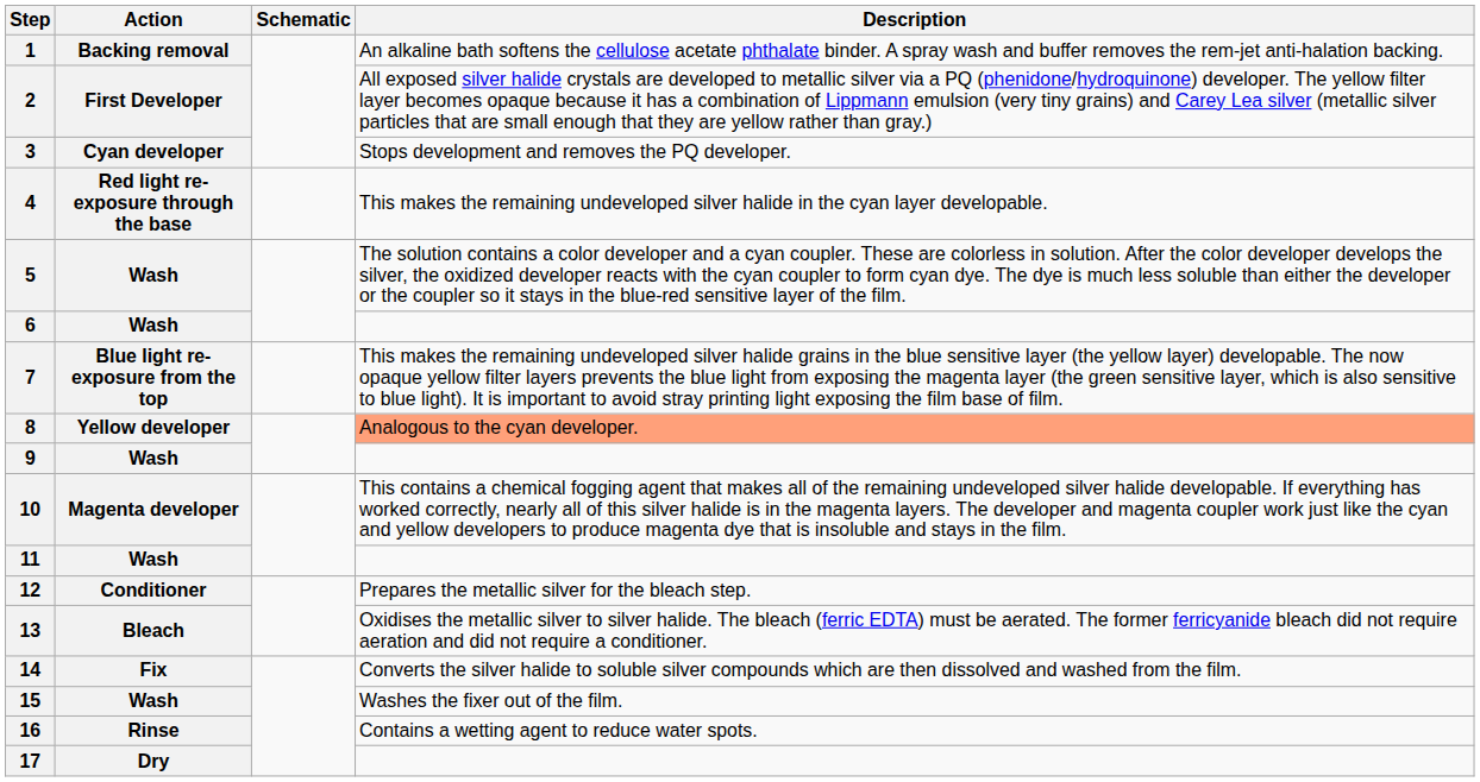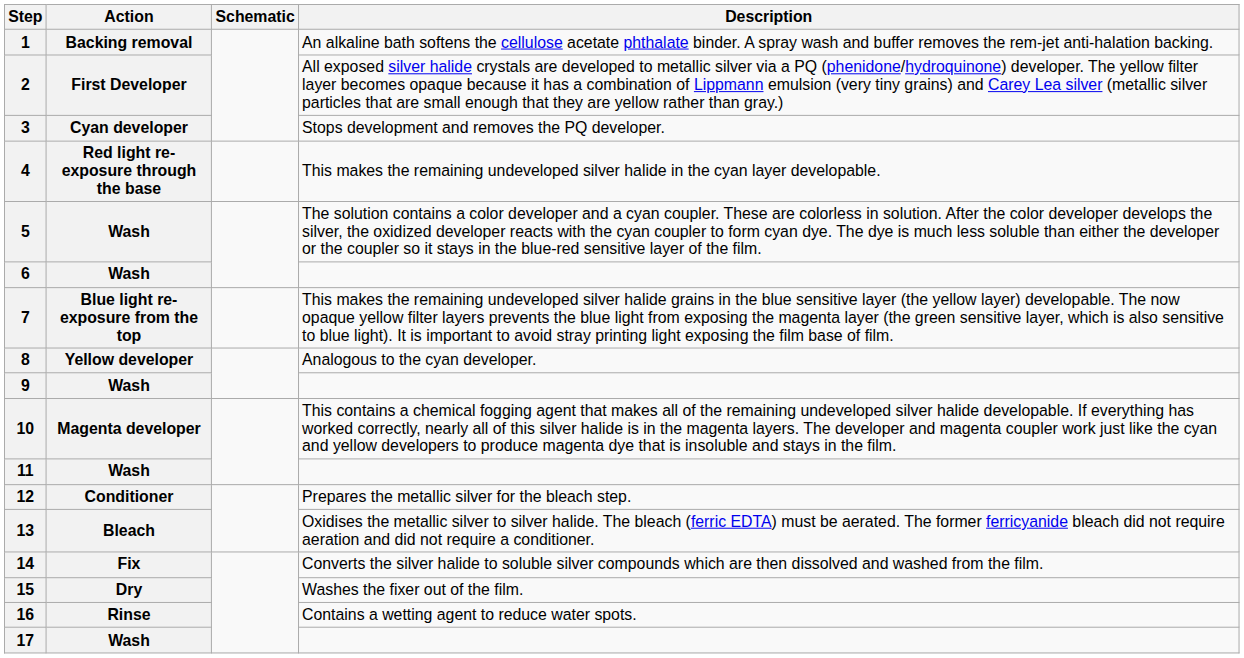8 | Description: lightsalmon background -> no background
15 | Action: Wash -> Dry
17 | Action: Dry -> Wash
